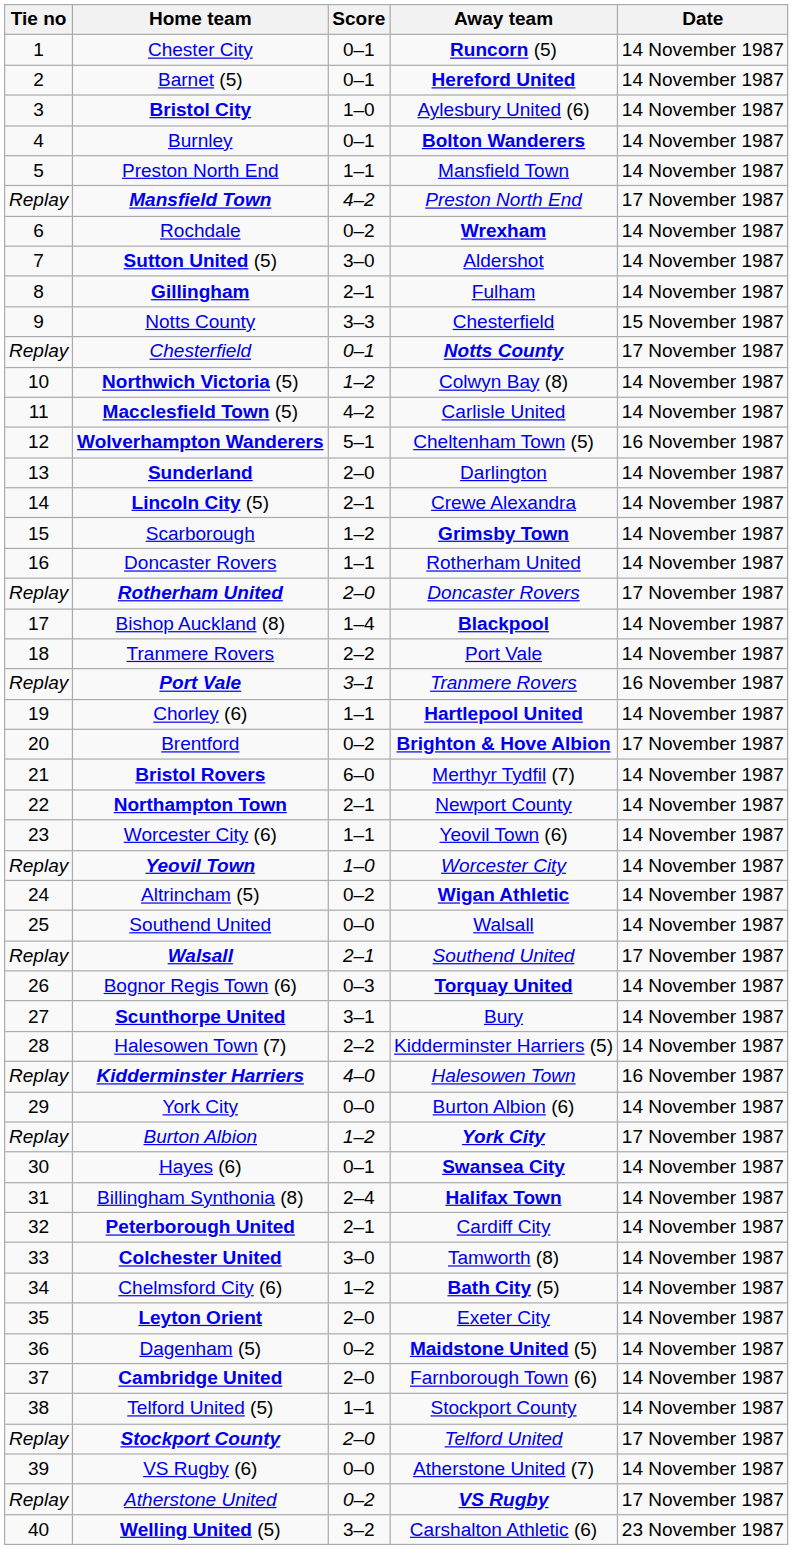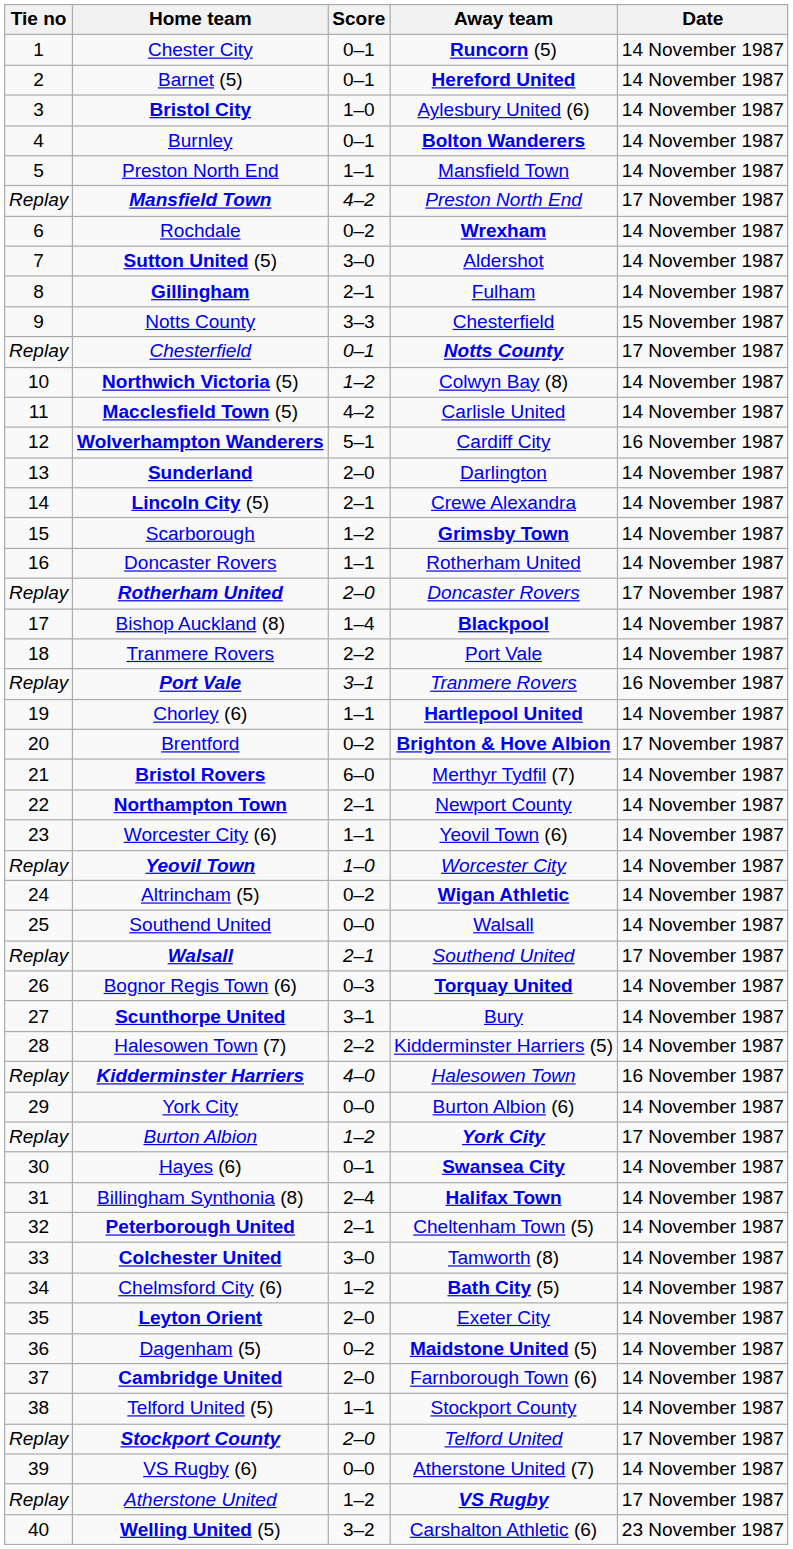Wolverhampton Wanderers | Away team: Cheltenham Town (5) -> Cardiff City
Peterborough United | Away team: Cardiff City -> Cheltenham Town (5)
Atherstone United | Score: 0–2 -> 1–2
